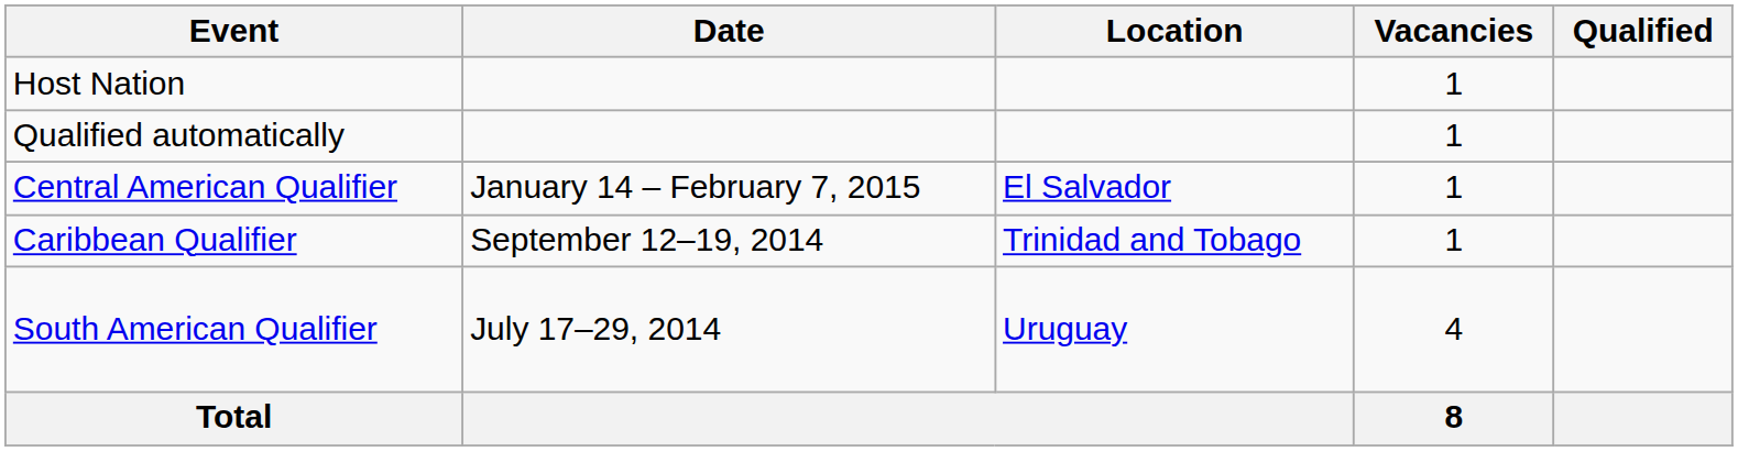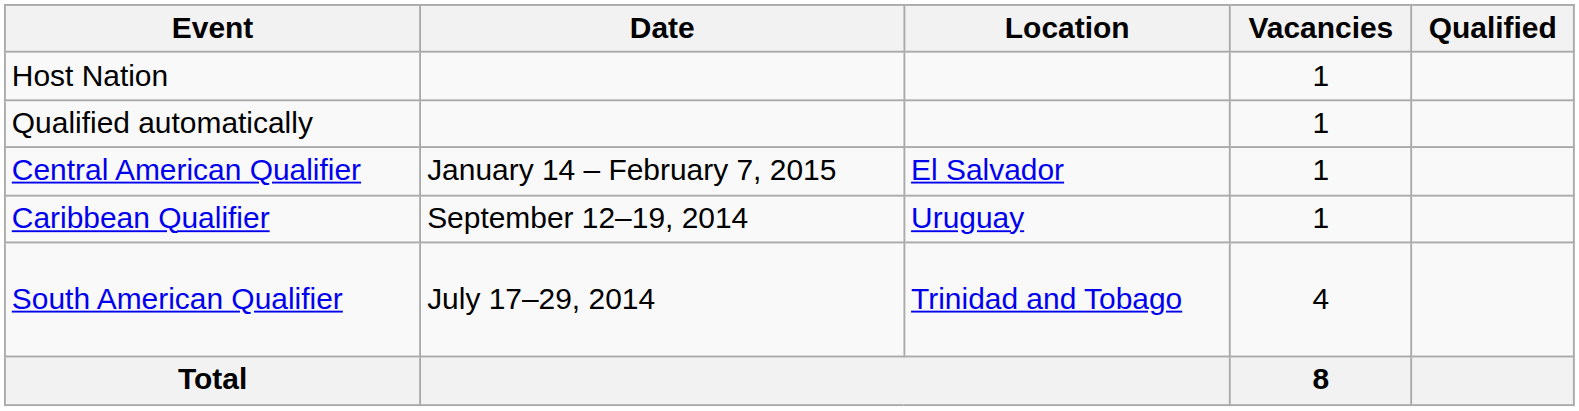Caribbean Qualifier | Location: Trinidad and Tobago -> Uruguay
South American Qualifier | Location: Uruguay -> Trinidad and Tobago
